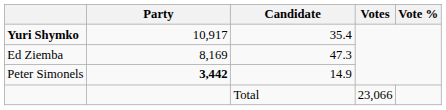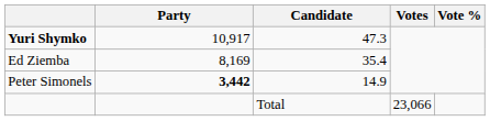Yuri Shymko | Candidate: 35.4 -> 47.3
Ed Ziemba | Candidate: 47.3 -> 35.4
